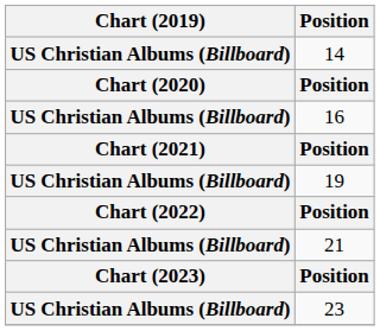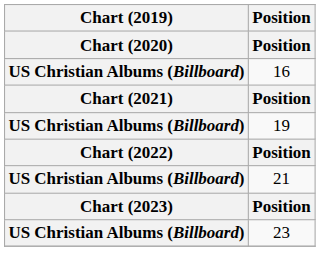- row: US Christian Albums (Billboard) | 14
